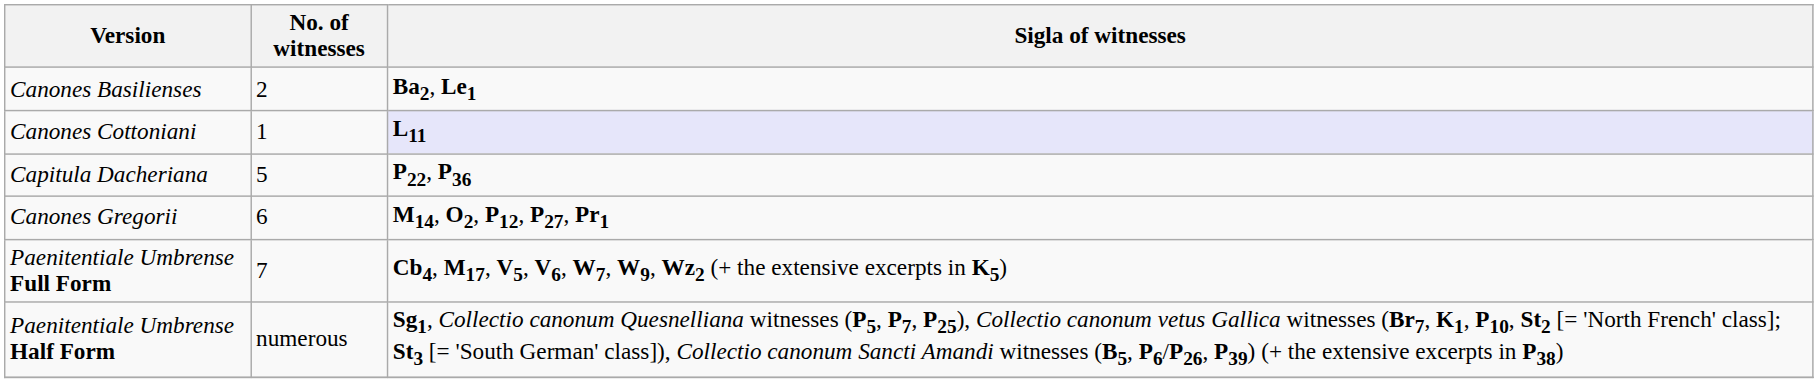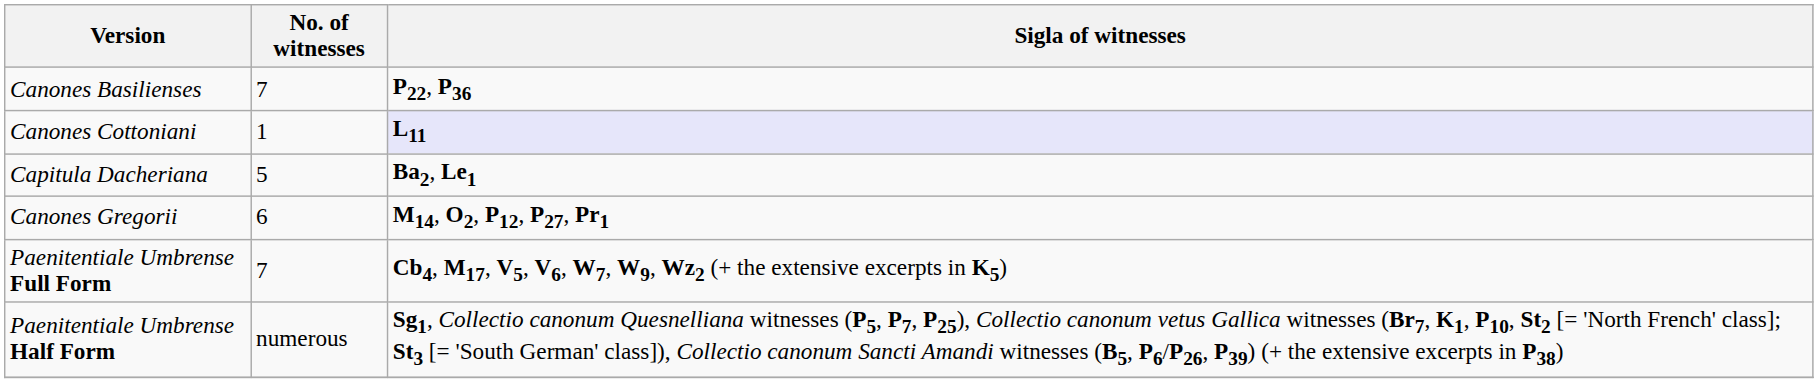Canones Basilienses | No. of witnesses: 2 -> 7
Canones Basilienses | Sigla of witnesses: Ba2, Le1 -> P22, P36
Capitula Dacheriana | Sigla of witnesses: P22, P36 -> Ba2, Le1
